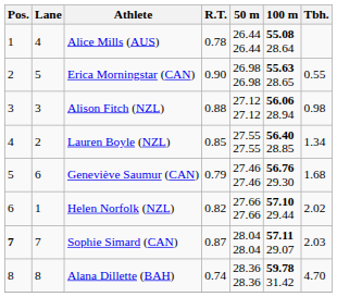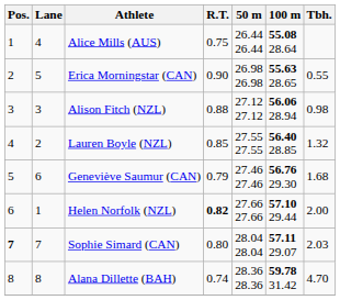Alice Mills (AUS) | R.T.: 0.78 -> 0.75
Lauren Boyle (NZL) | Tbh.: 1.34 -> 1.32
Helen Norfolk (NZL) | R.T.: normal -> bold
Helen Norfolk (NZL) | Tbh.: 2.02 -> 2.00
Sophie Simard (CAN) | R.T.: 0.87 -> 0.80
